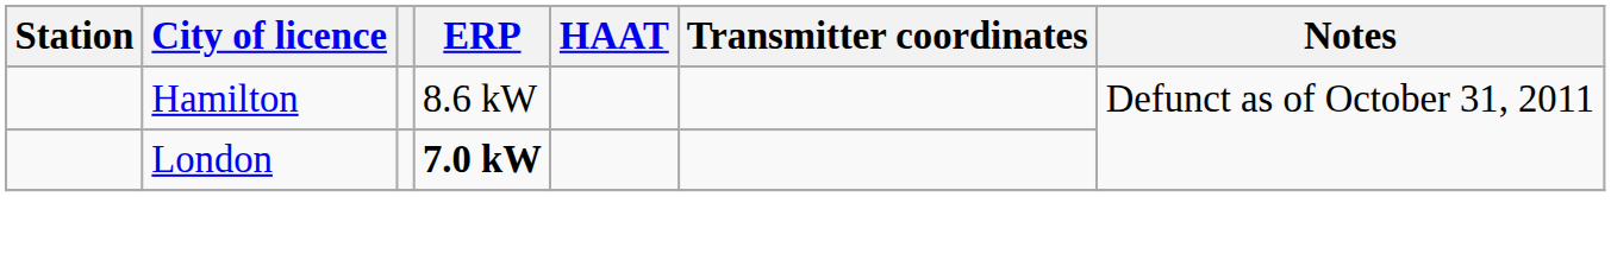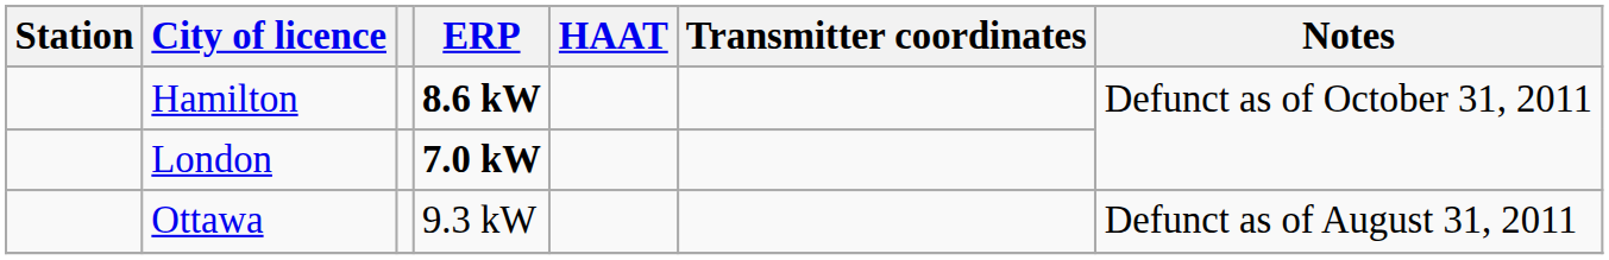Hamilton | ERP: normal -> bold
+ row: Ottawa | 9.3 kW | Defunct as of August 31, 2011
